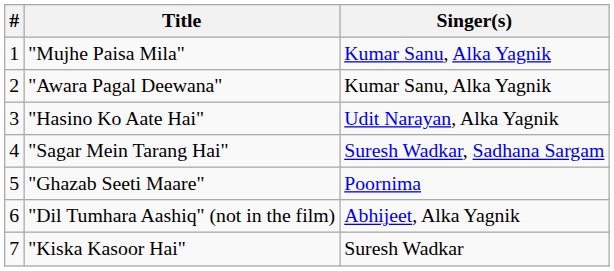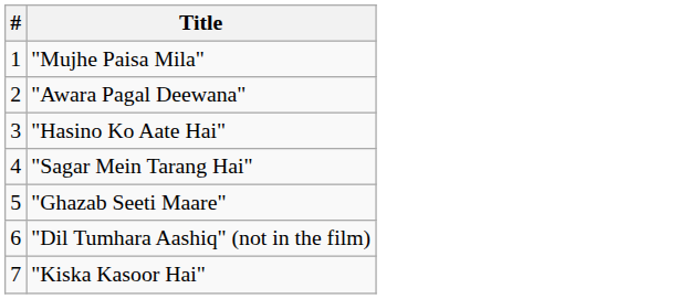- column: Singer(s) | Kumar Sanu, Alka Yagnik | Kumar Sanu, Alka Yagnik | Udit Narayan, Alka Yagnik | Suresh Wadkar, Sadhana Sargam | Poornima | Abhijeet, Alka Yagnik | Suresh Wadkar
